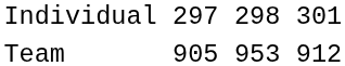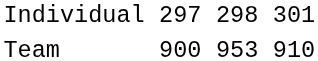Team | column 3: 905 -> 900
Team | column 7: 912 -> 910
